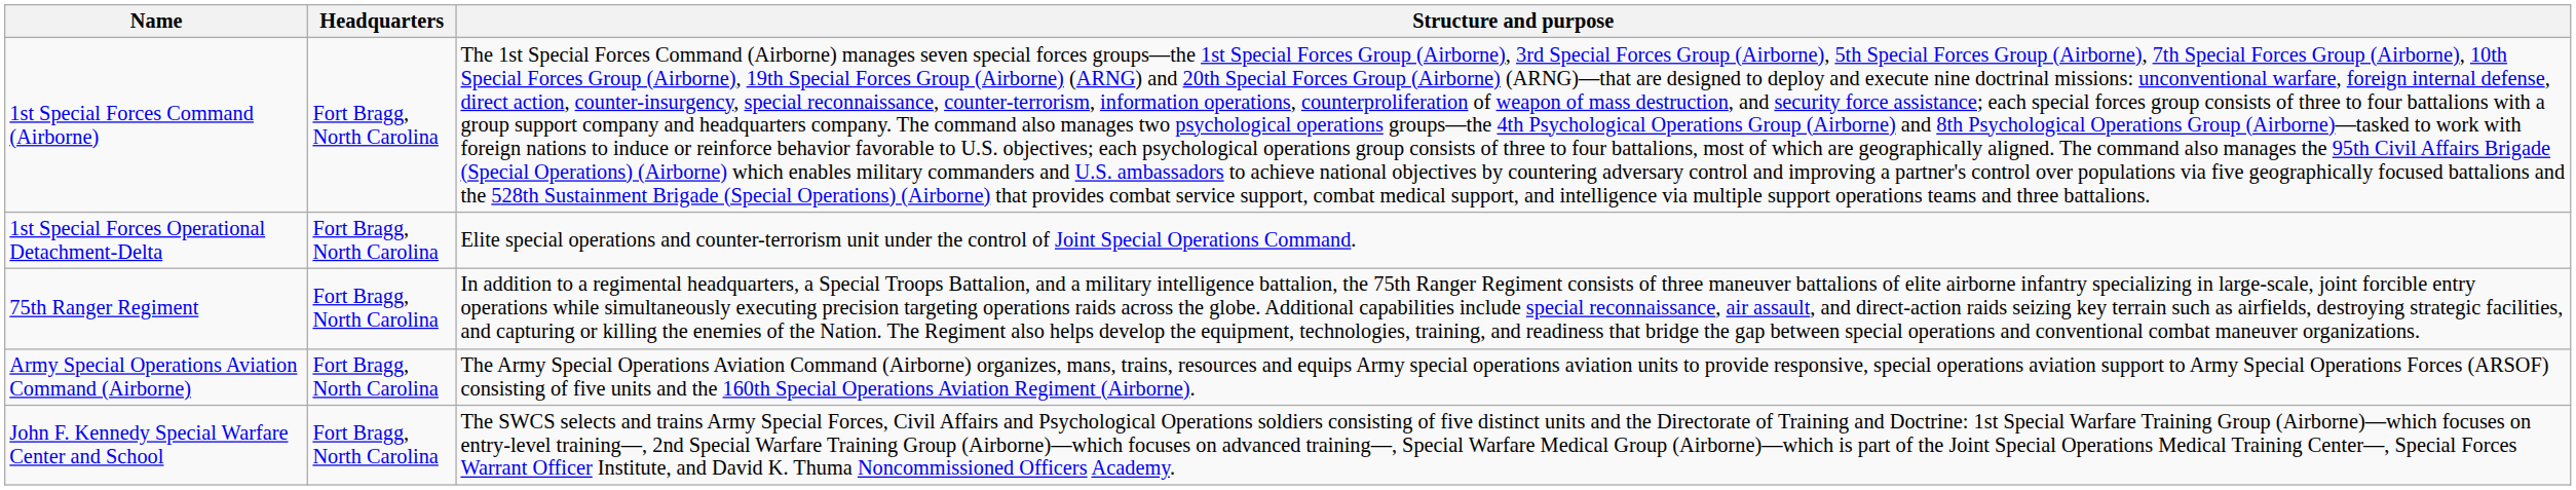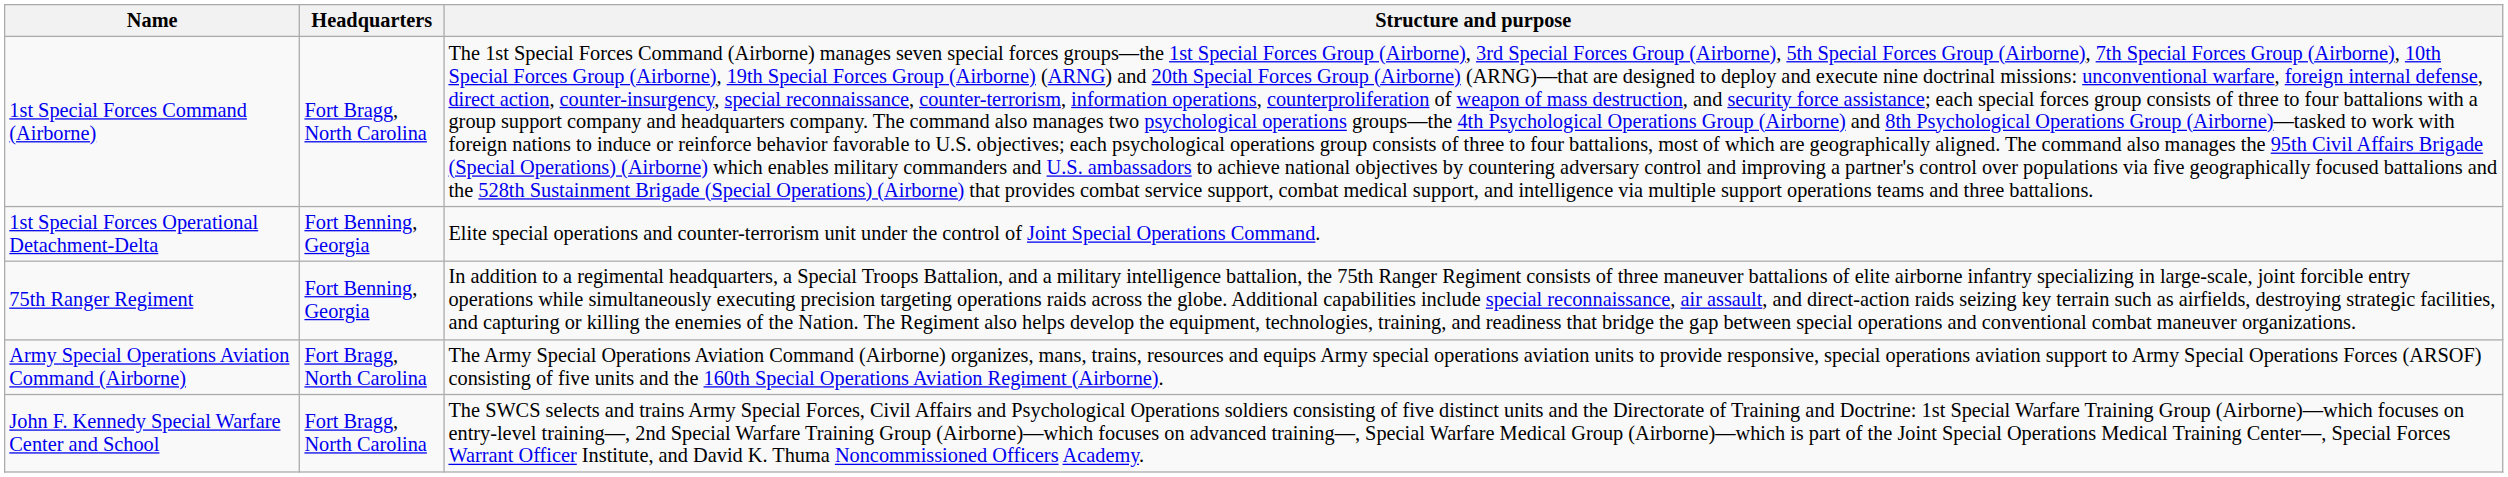1st Special Forces Operational Detachment-Delta | Headquarters: Fort Bragg, North Carolina -> Fort Benning, Georgia
75th Ranger Regiment | Headquarters: Fort Bragg, North Carolina -> Fort Benning, Georgia
